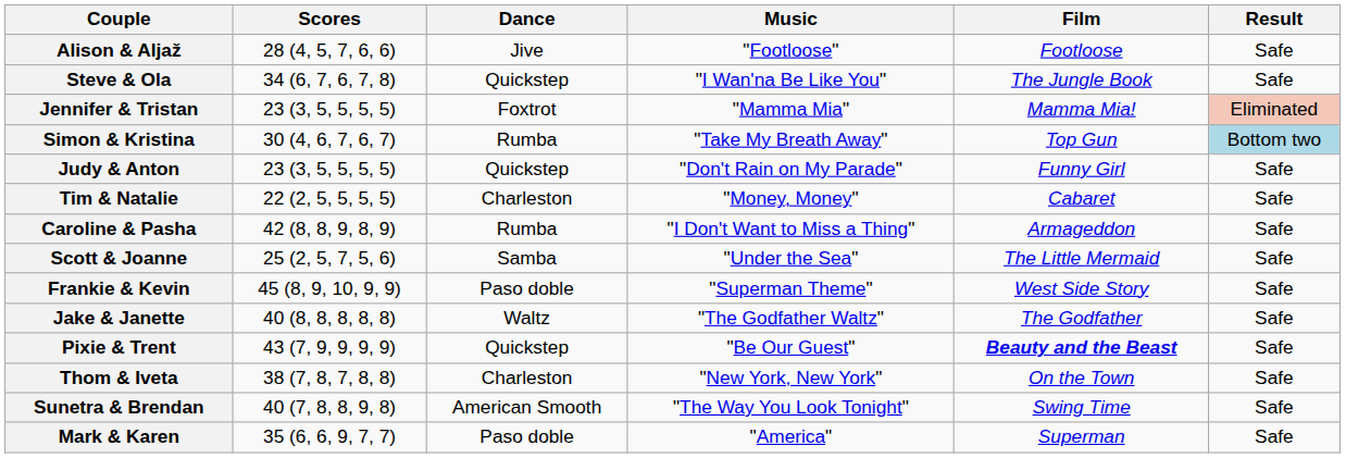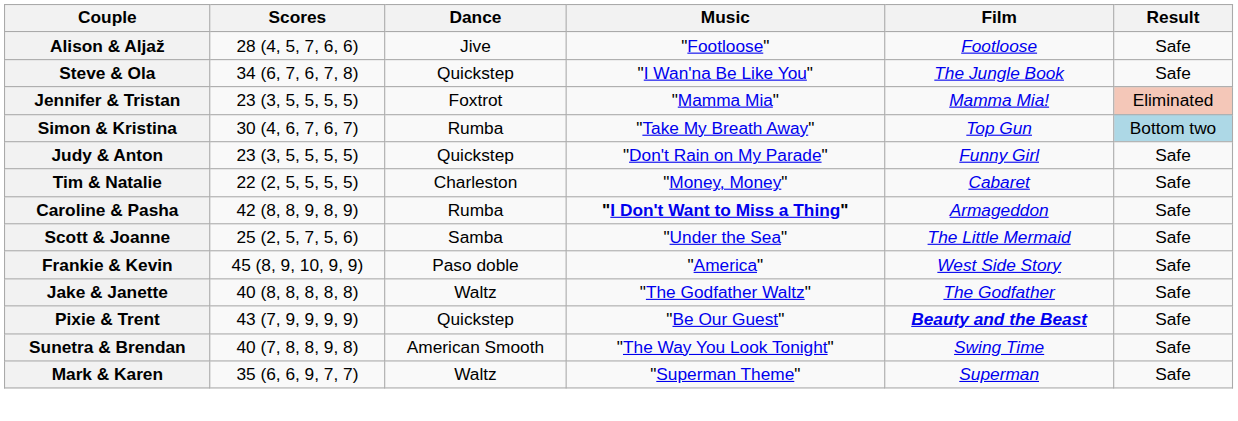Caroline & Pasha | Music: normal -> bold
Frankie & Kevin | Music: "Superman Theme" -> "America"
- row: Thom & Iveta | 38 (7, 8, 7, 8, 8) | Charleston | "New York, New York" | On the Town | Safe
Mark & Karen | Dance: Paso doble -> Waltz
Mark & Karen | Music: "America" -> "Superman Theme"
